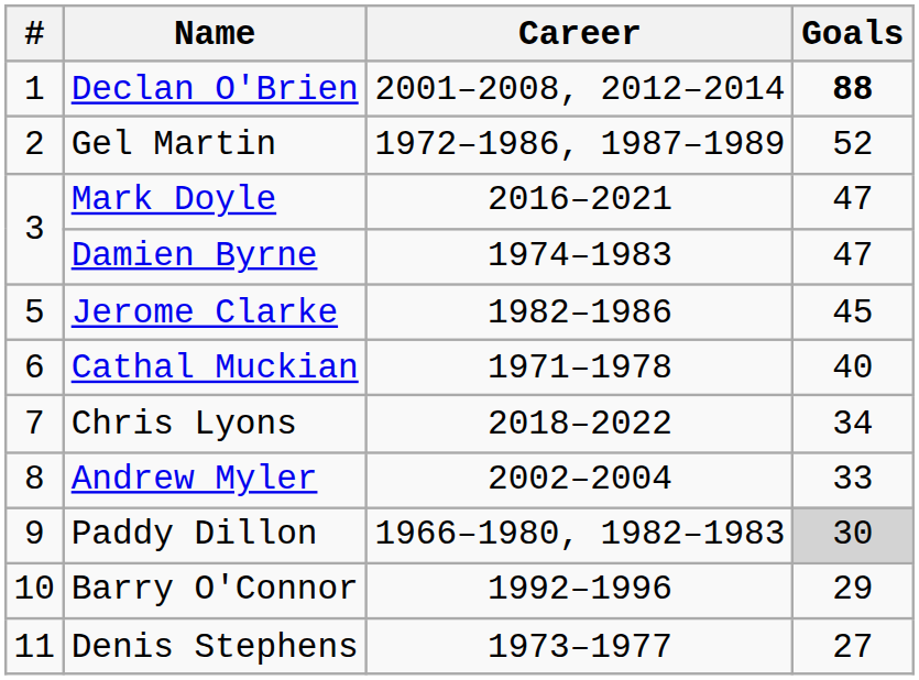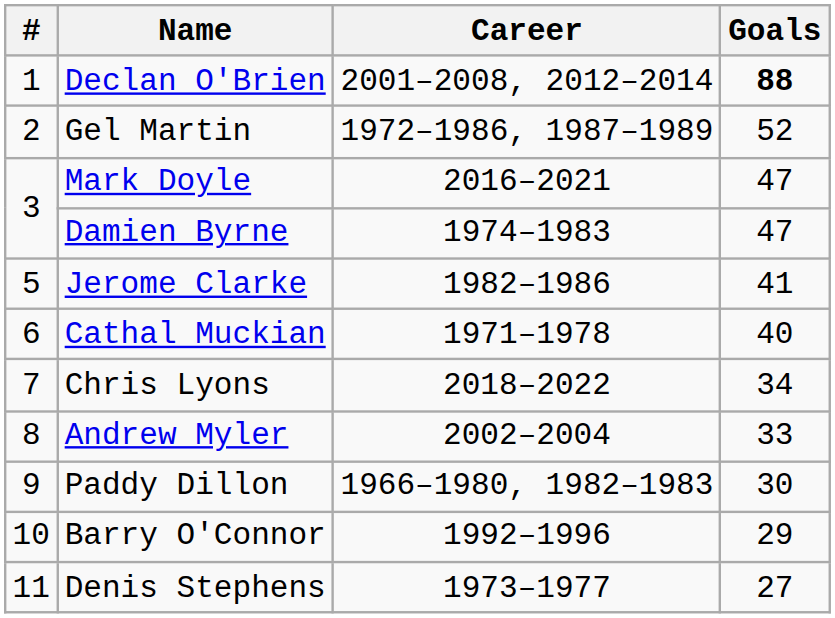Jerome Clarke | Goals: 45 -> 41
Paddy Dillon | Goals: lightgrey background -> no background
